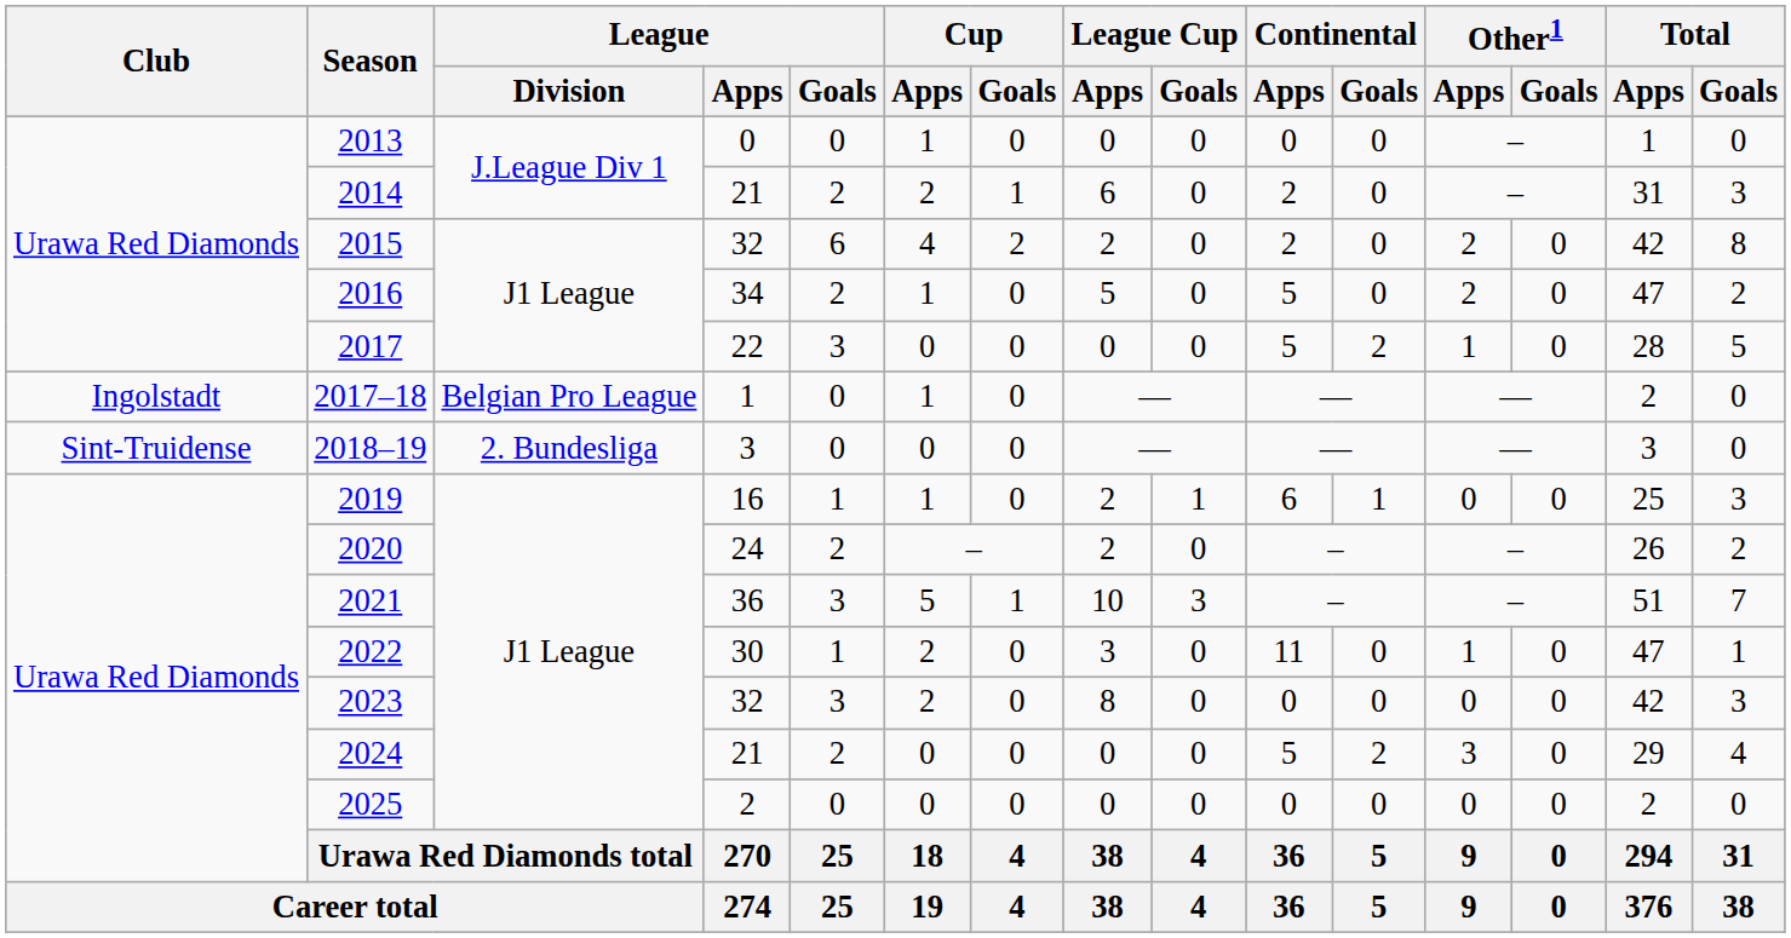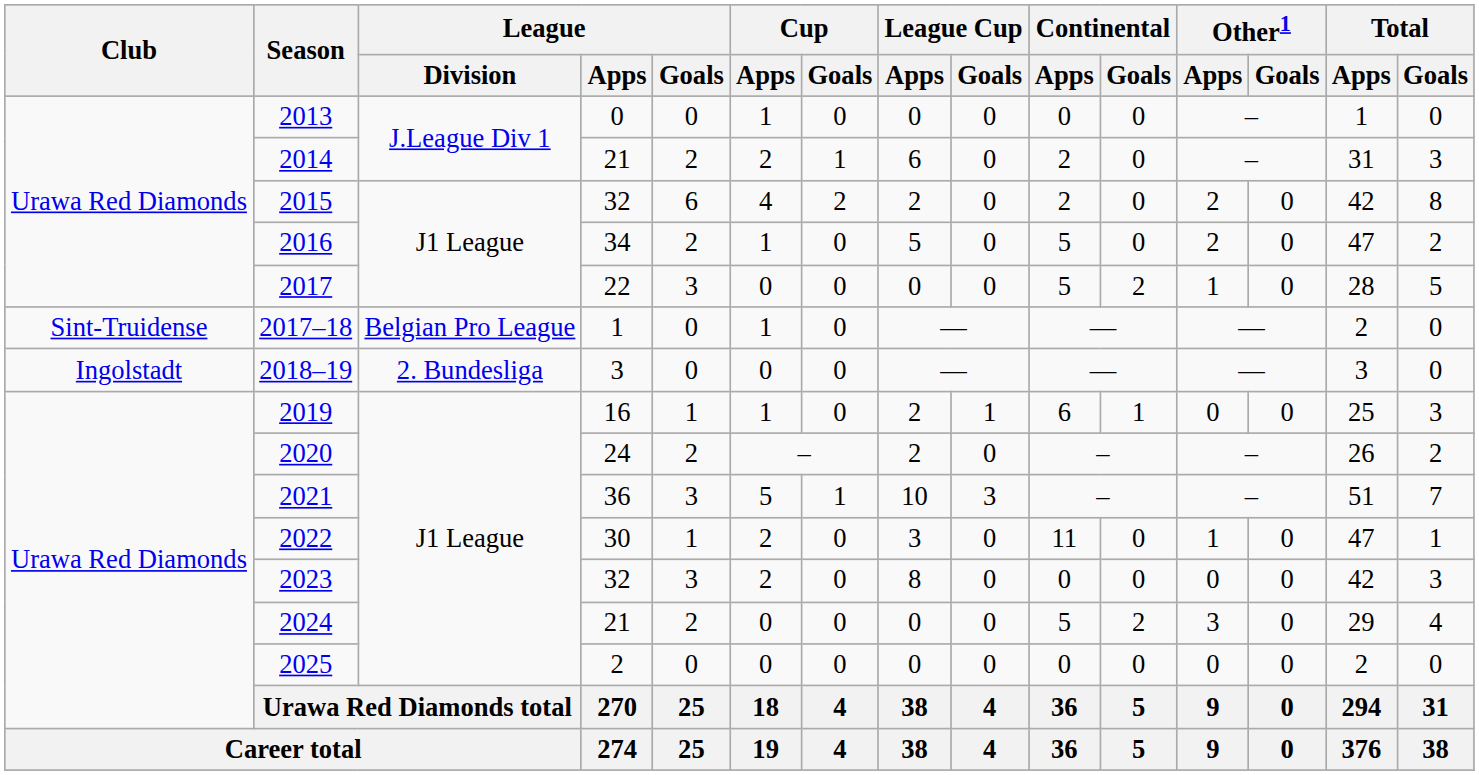2017–18 | Club: Ingolstadt -> Sint-Truidense
2018–19 | Club: Sint-Truidense -> Ingolstadt
